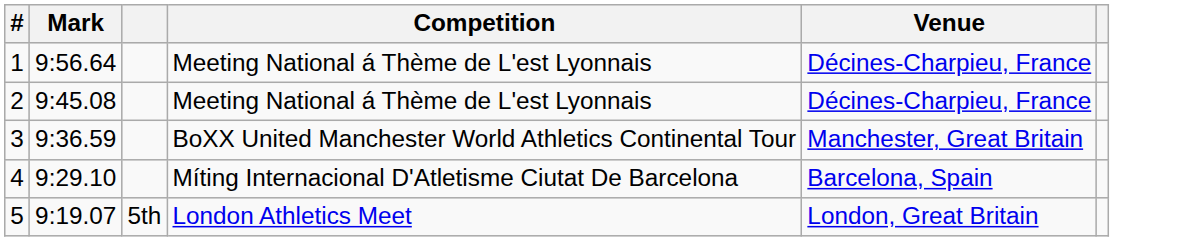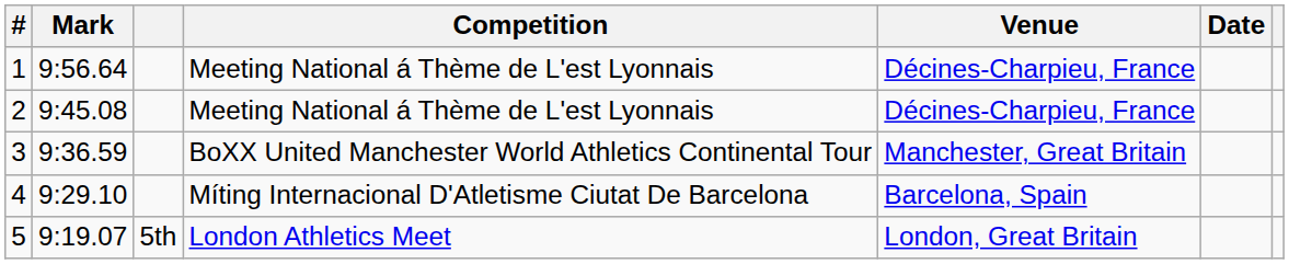+ column: Date
